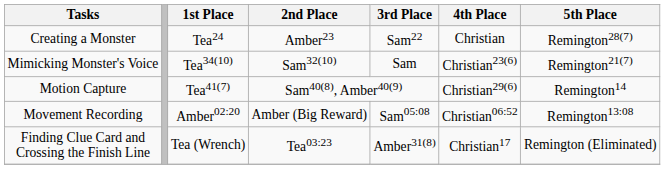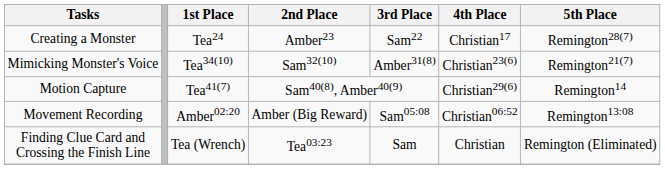Creating a Monster | 4th Place: Christian -> Christian17
Mimicking Monster's Voice | 3rd Place: Sam -> Amber31(8)
Finding Clue Card and Crossing the Finish Line | 3rd Place: Amber31(8) -> Sam
Finding Clue Card and Crossing the Finish Line | 4th Place: Christian17 -> Christian
